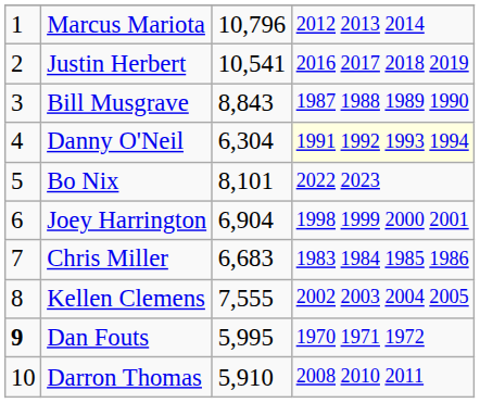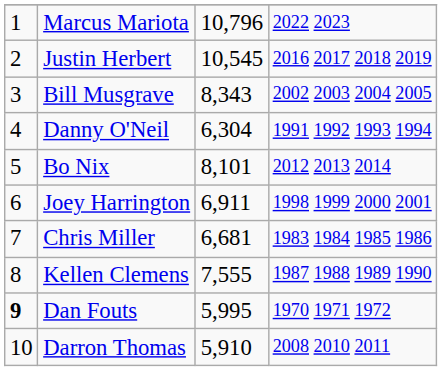Marcus Mariota | column 4: 2012 2013 2014 -> 2022 2023
Justin Herbert | column 3: 10,541 -> 10,545
Bill Musgrave | column 3: 8,843 -> 8,343
Bill Musgrave | column 4: 1987 1988 1989 1990 -> 2002 2003 2004 2005
Danny O'Neil | column 4: lightyellow background -> no background
Bo Nix | column 4: 2022 2023 -> 2012 2013 2014
Joey Harrington | column 3: 6,904 -> 6,911
Chris Miller | column 3: 6,683 -> 6,681
Kellen Clemens | column 4: 2002 2003 2004 2005 -> 1987 1988 1989 1990
